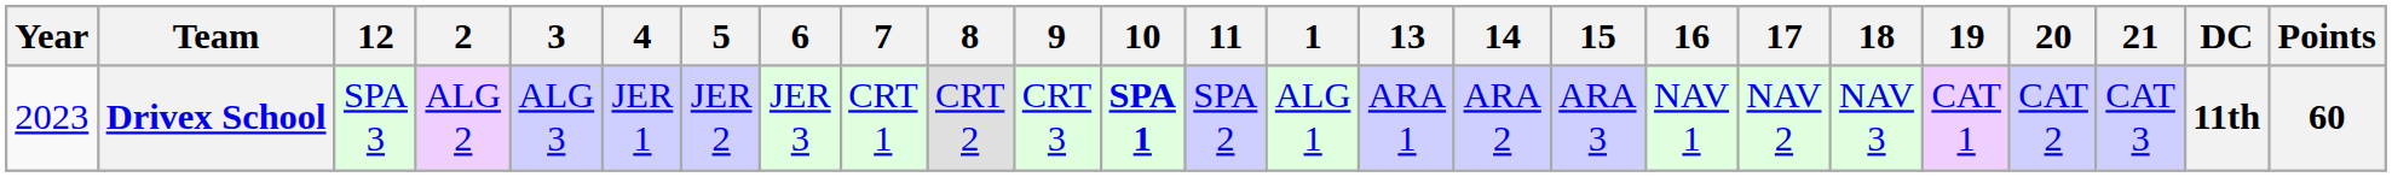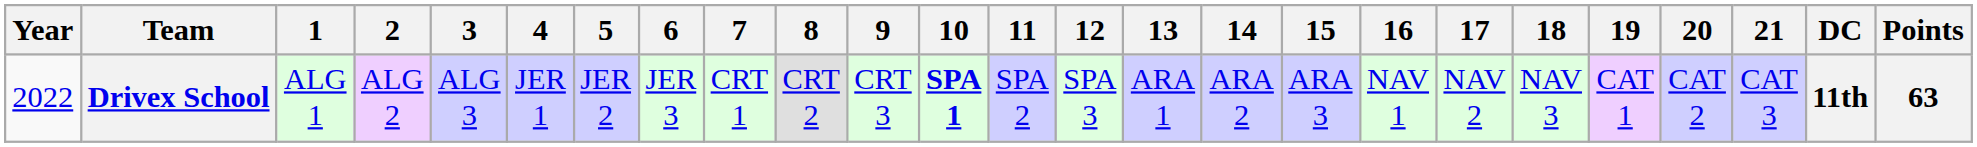columns swapped: 1 <-> 12
Drivex School | Year: 2023 -> 2022
Drivex School | Points: 60 -> 63
